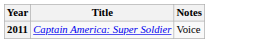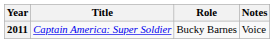+ column: Role | Bucky Barnes
